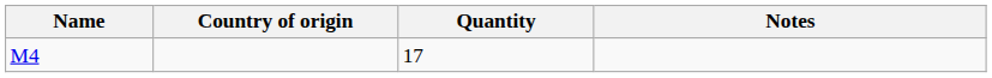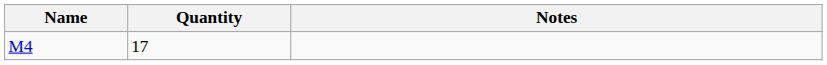- column: Country of origin
